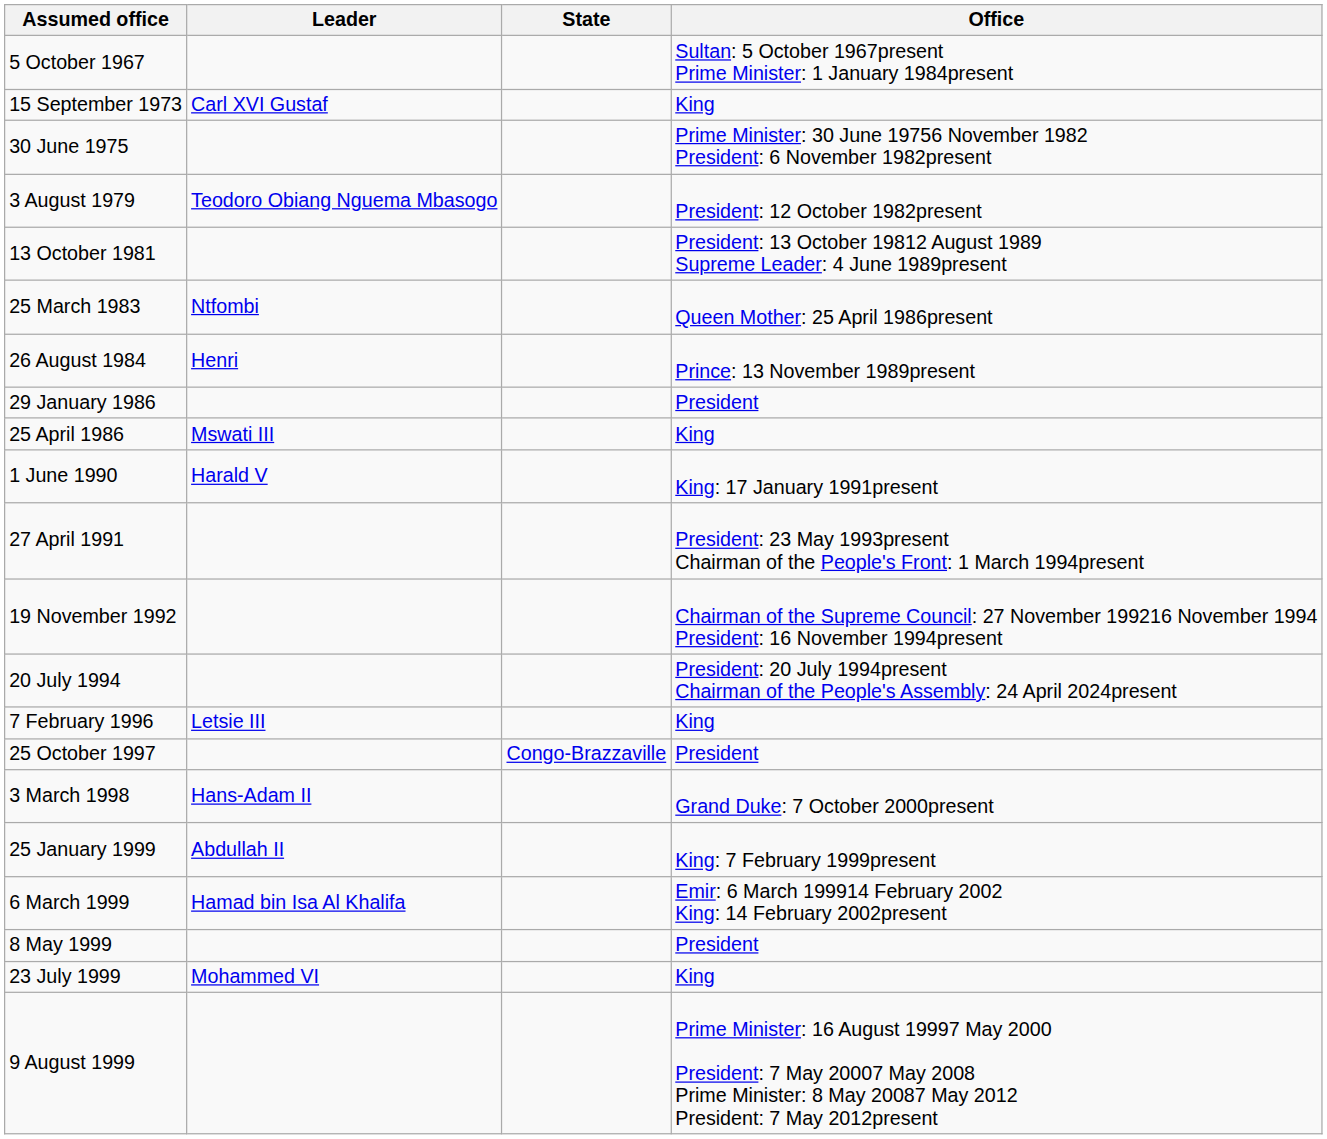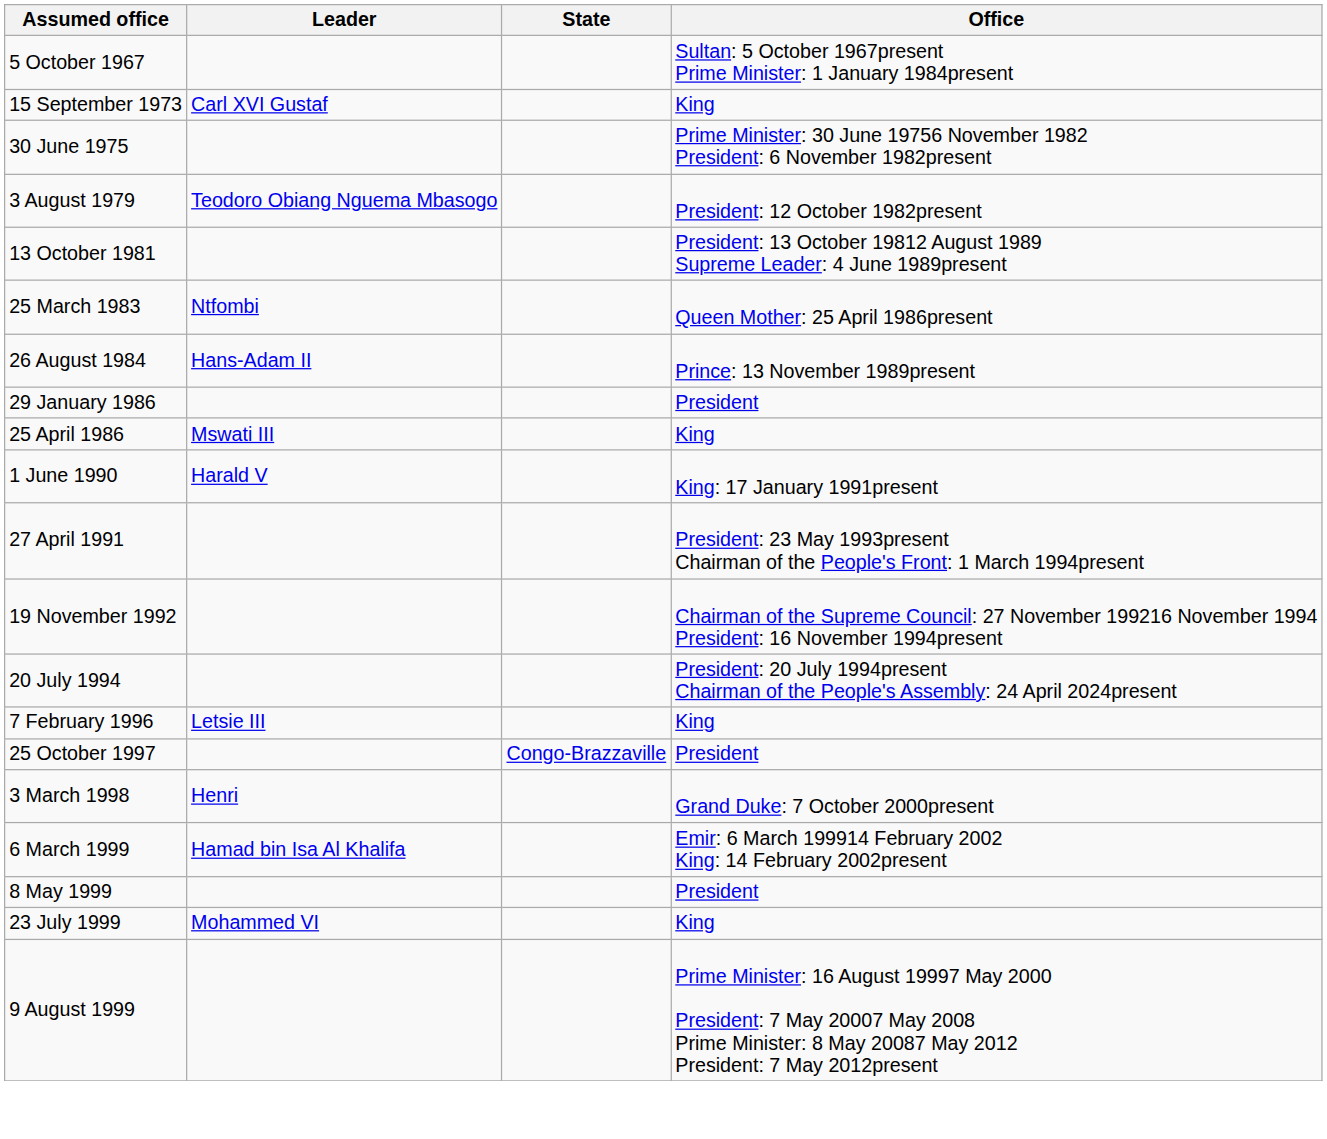26 August 1984 | Leader: Henri -> Hans-Adam II
3 March 1998 | Leader: Hans-Adam II -> Henri
- row: 25 January 1999 | Abdullah II | King: 7 February 1999present
